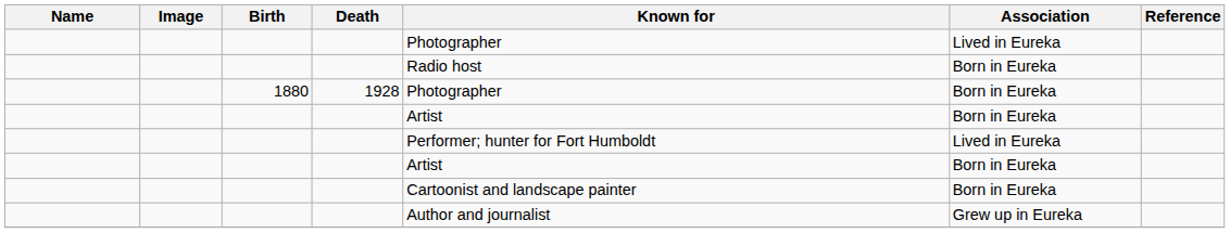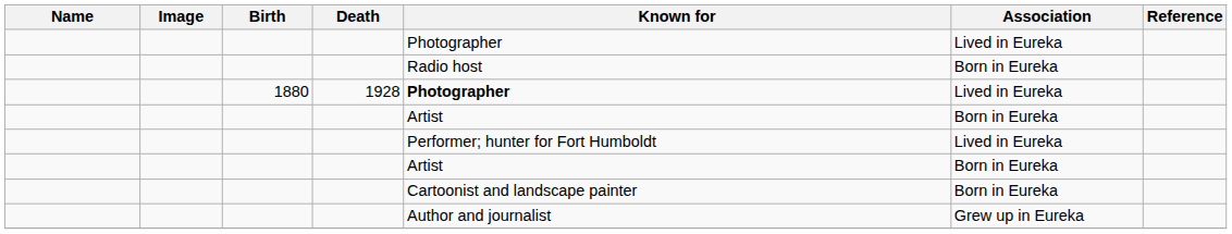1880 | Known for: normal -> bold
1880 | Association: Born in Eureka -> Lived in Eureka
